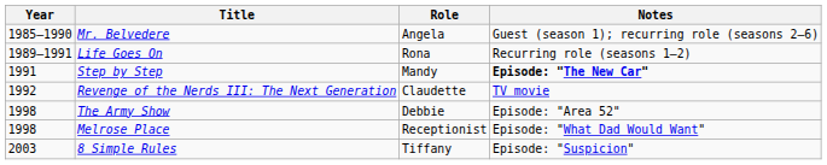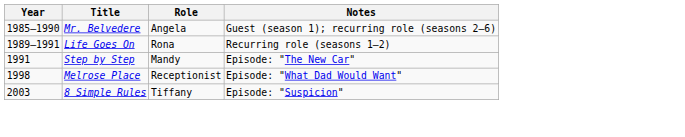Step by Step | Notes: bold -> normal
- row: 1992 | Revenge of the Nerds III: The Next Generation | Claudette | TV movie
- row: 1998 | The Army Show | Debbie | Episode: "Area 52"
